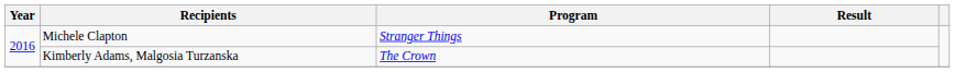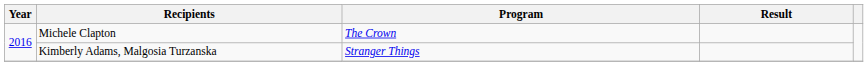Michele Clapton | Program: Stranger Things -> The Crown
Kimberly Adams, Malgosia Turzanska | Program: The Crown -> Stranger Things
